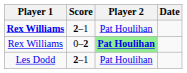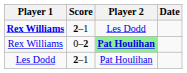Rex Williams / 2–1 | Player 2: Pat Houlihan -> Les Dodd
